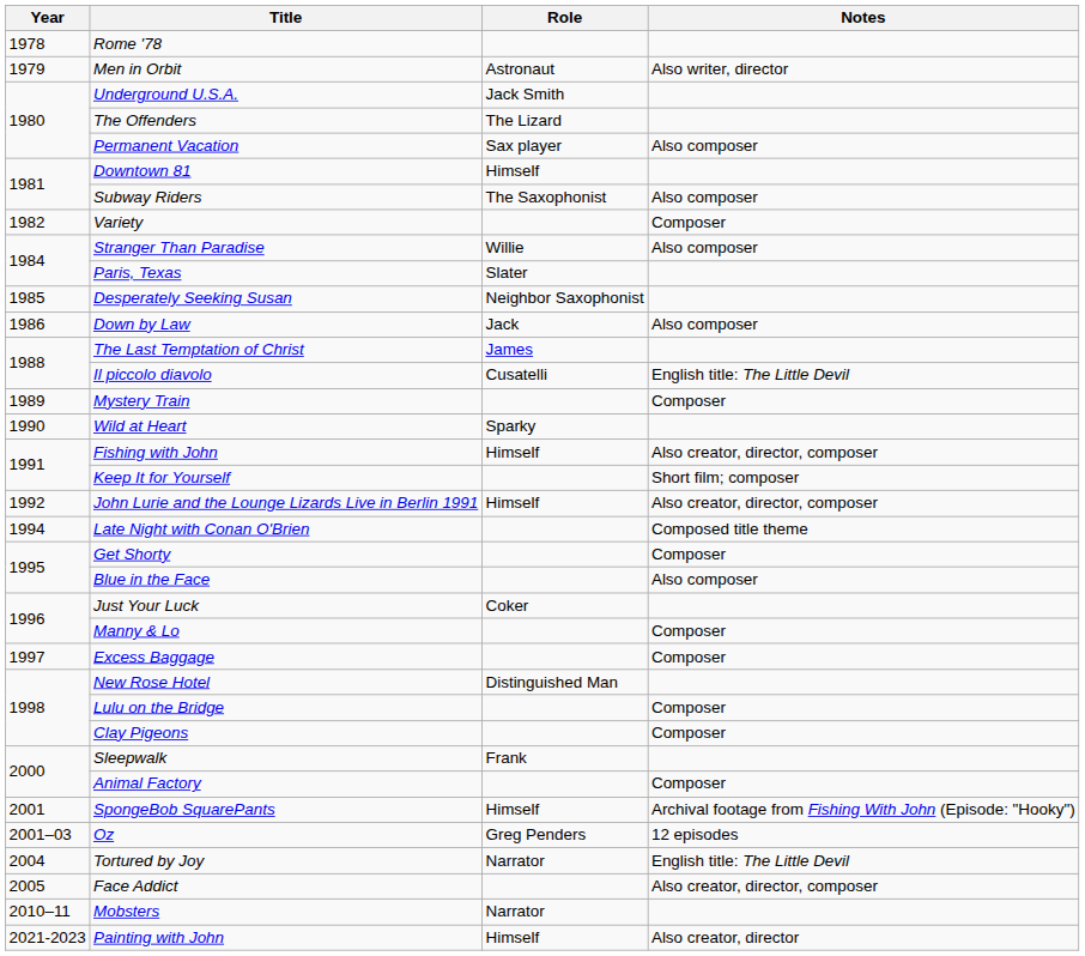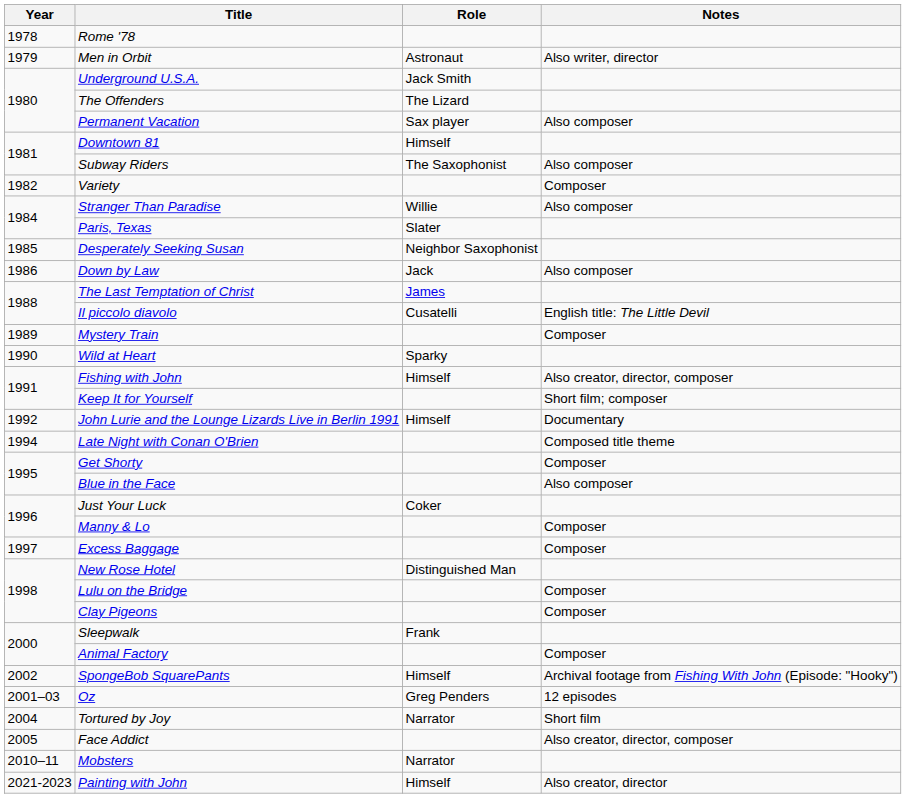John Lurie and the Lounge Lizards Live in Berlin 1991 | Notes: Also creator, director, composer -> Documentary
SpongeBob SquarePants | Year: 2001 -> 2002
Tortured by Joy | Notes: English title: The Little Devil -> Short film
